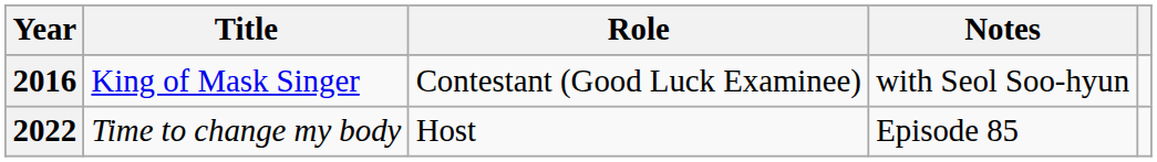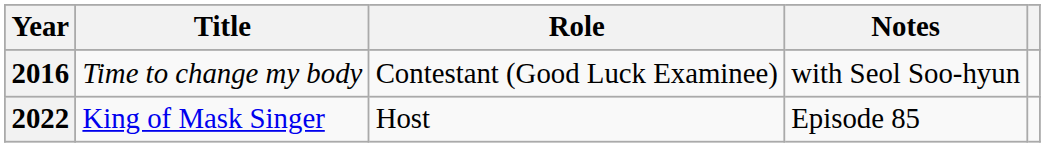2016 | Title: King of Mask Singer -> Time to change my body
2022 | Title: Time to change my body -> King of Mask Singer
